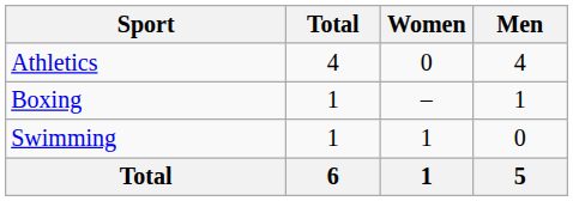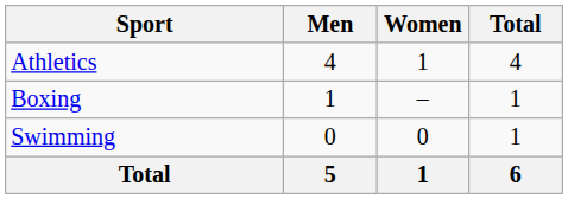columns swapped: Men <-> Total
Athletics | Women: 0 -> 1
Swimming | Women: 1 -> 0
